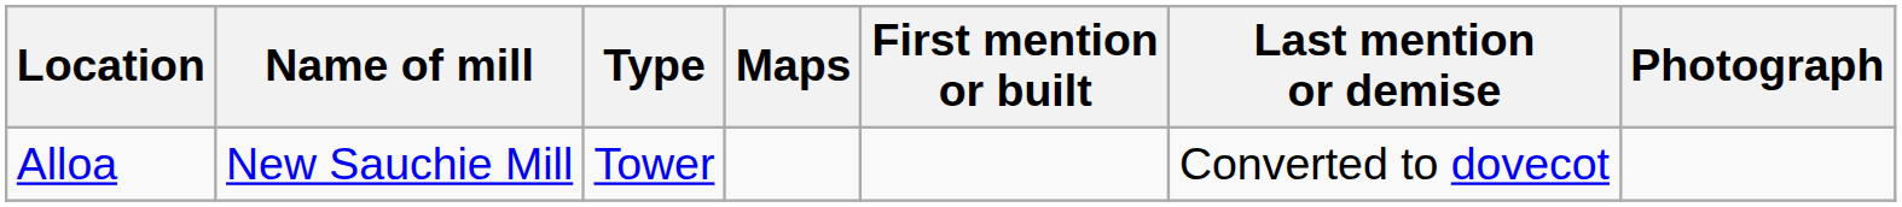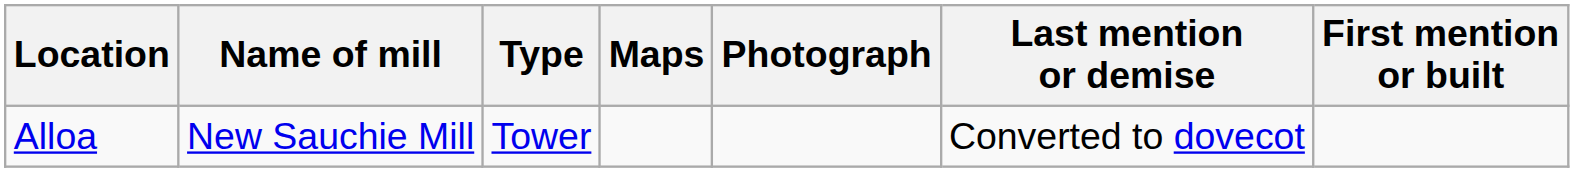columns swapped: First mention or built <-> Photograph
